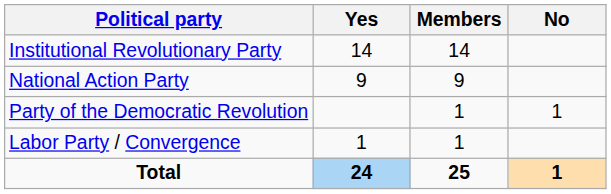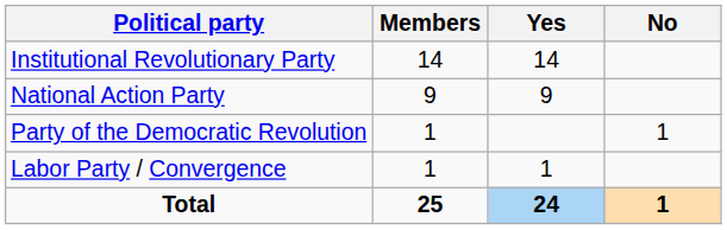columns swapped: Members <-> Yes
